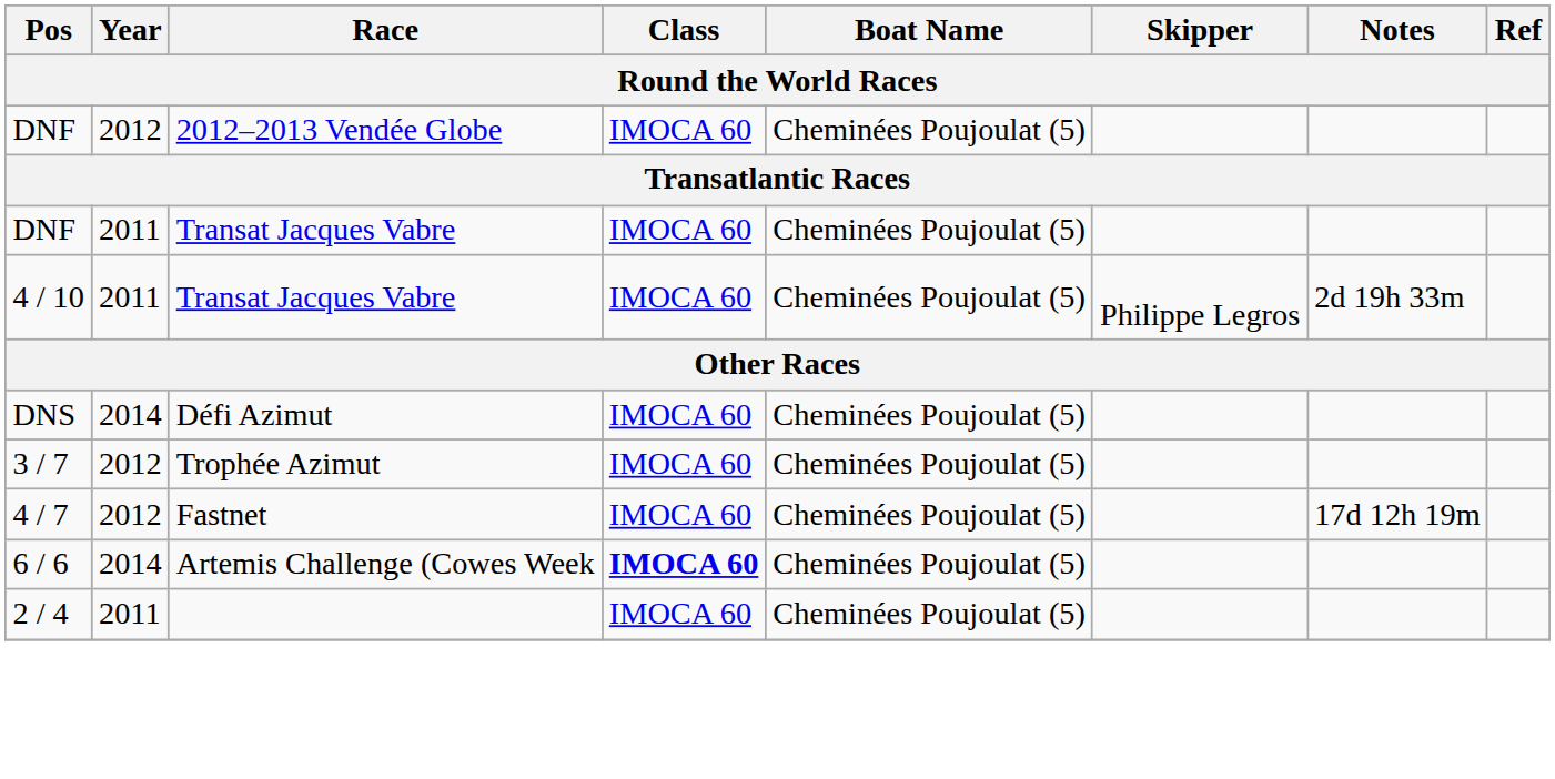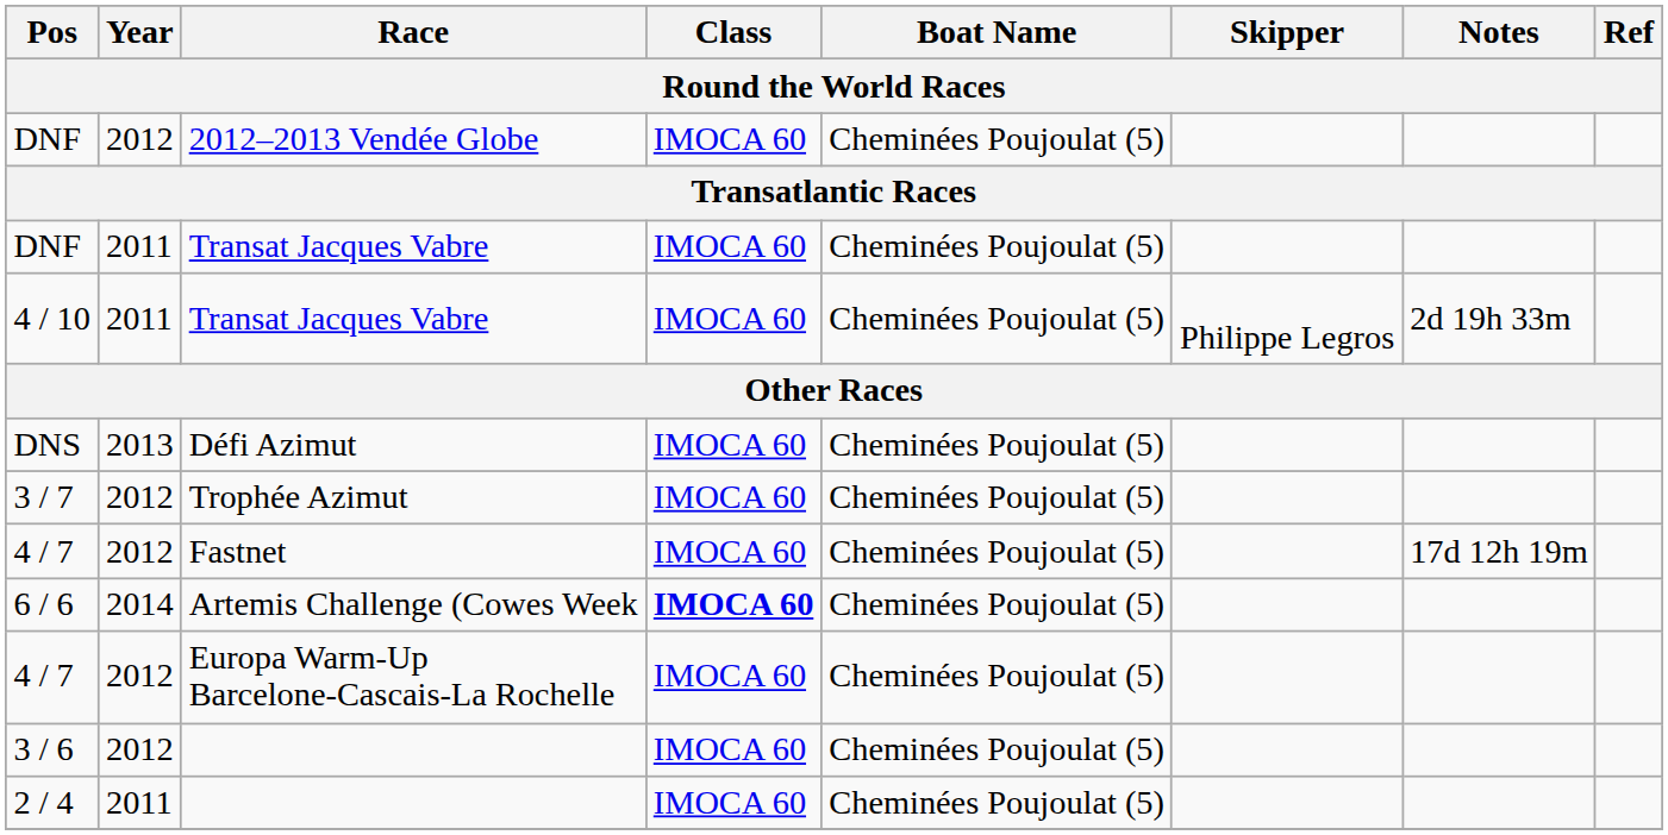DNS | Year: 2014 -> 2013
+ row: 4 / 7 | 2012 | Europa Warm-Up Barcelone-Cascais-La Rochelle | IMOCA 60 | Cheminées Poujoulat (5)
+ row: 3 / 6 | 2012 | IMOCA 60 | Cheminées Poujoulat (5)
